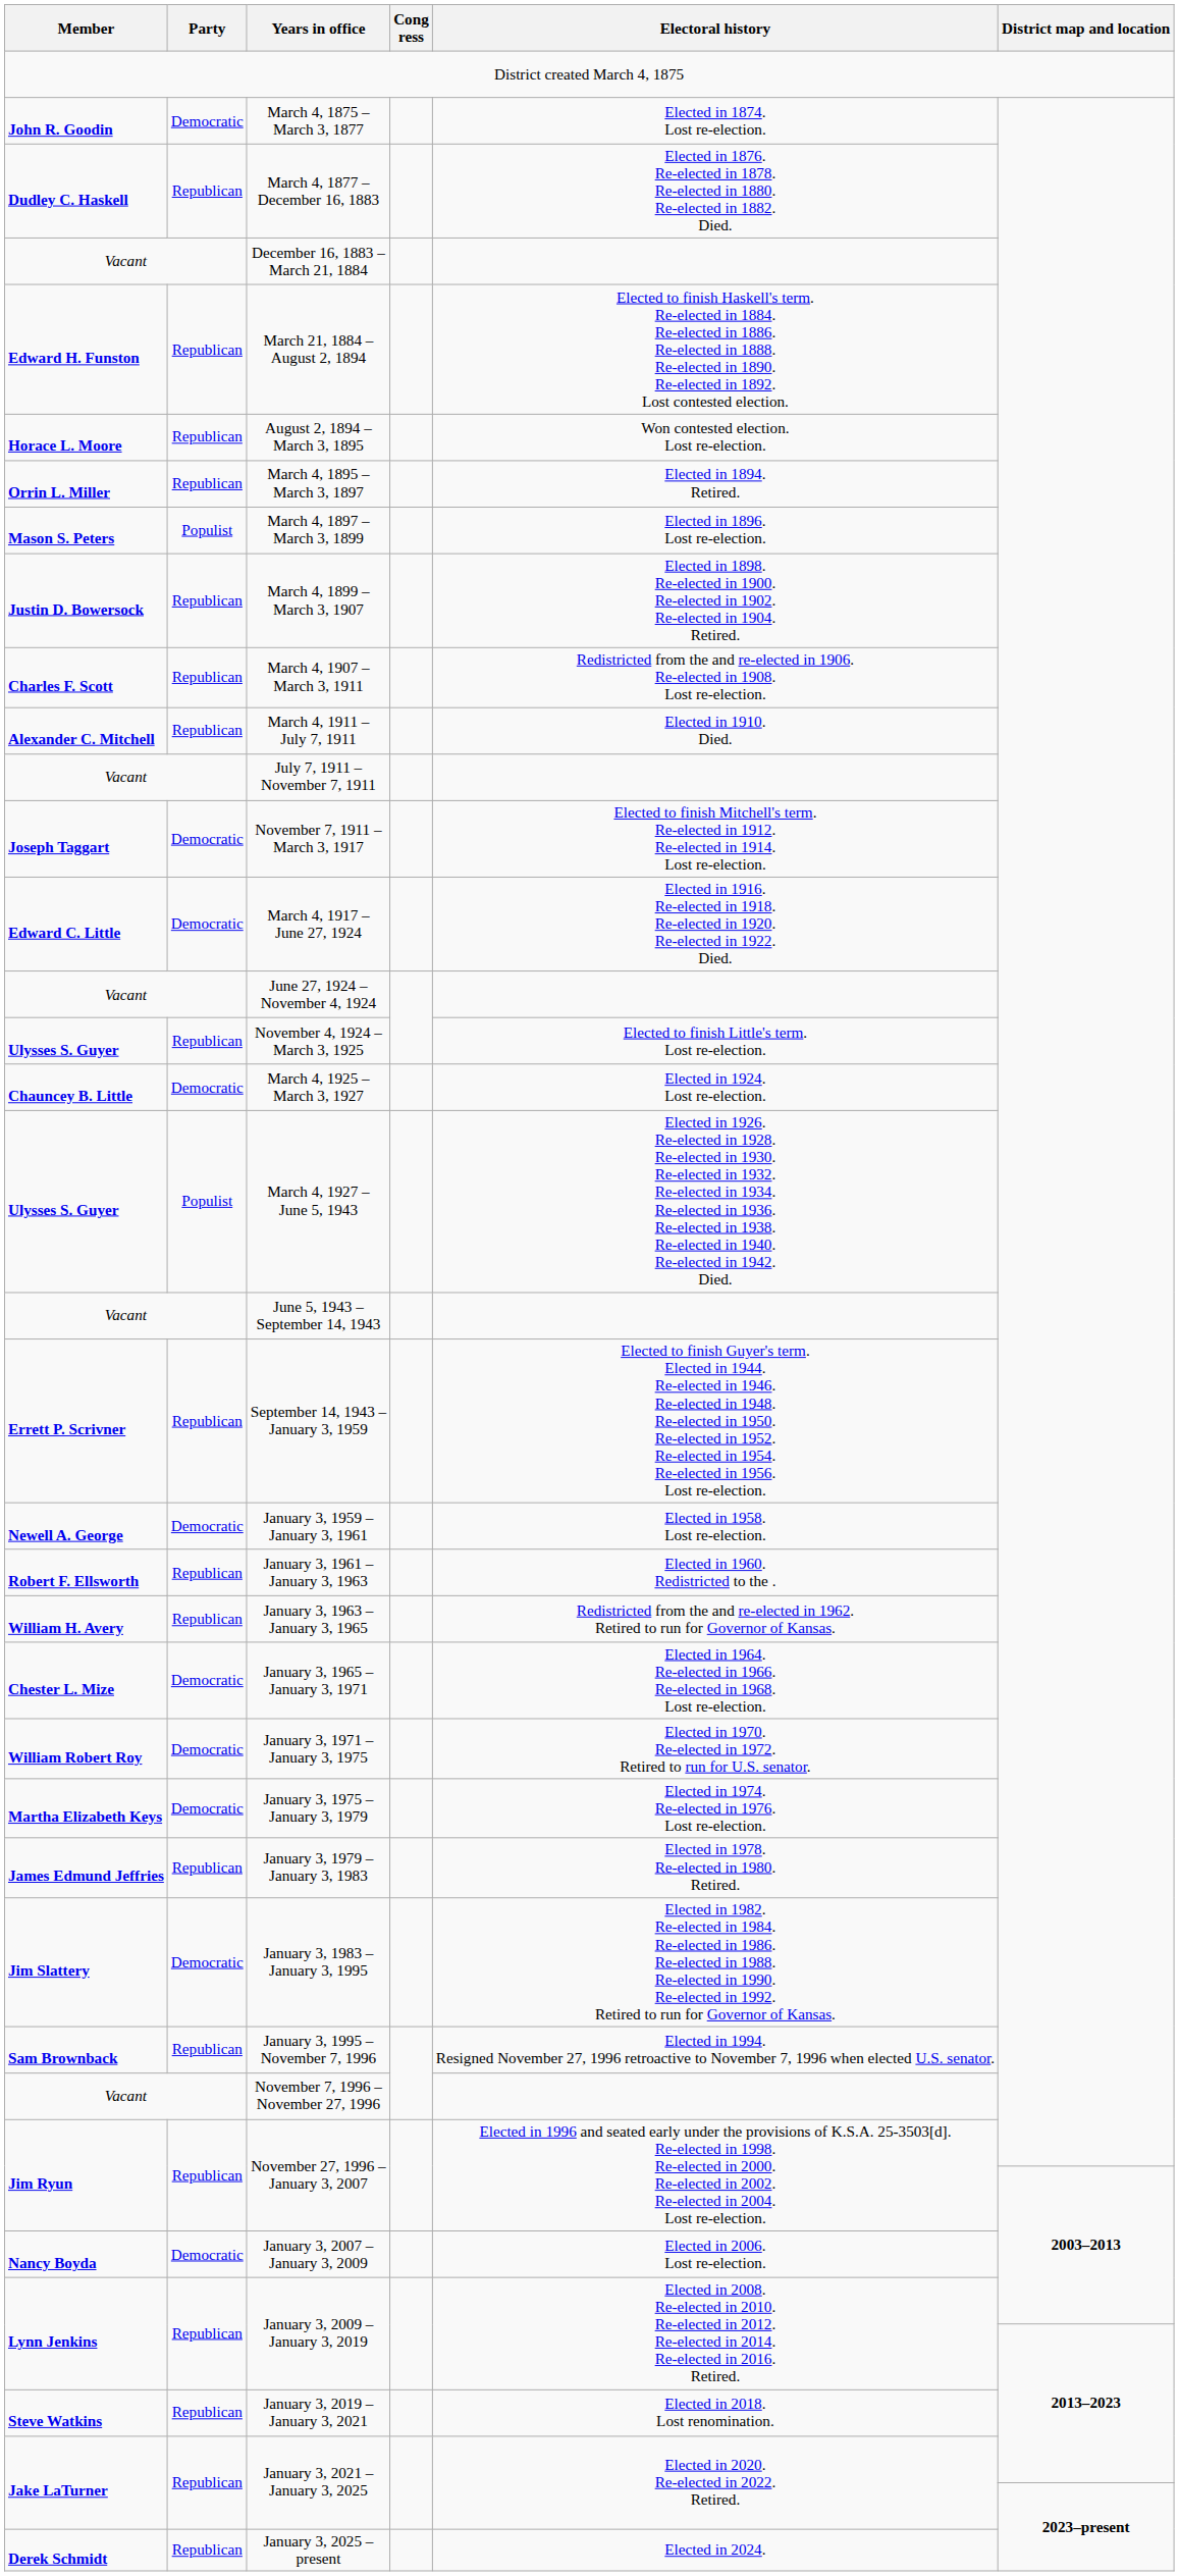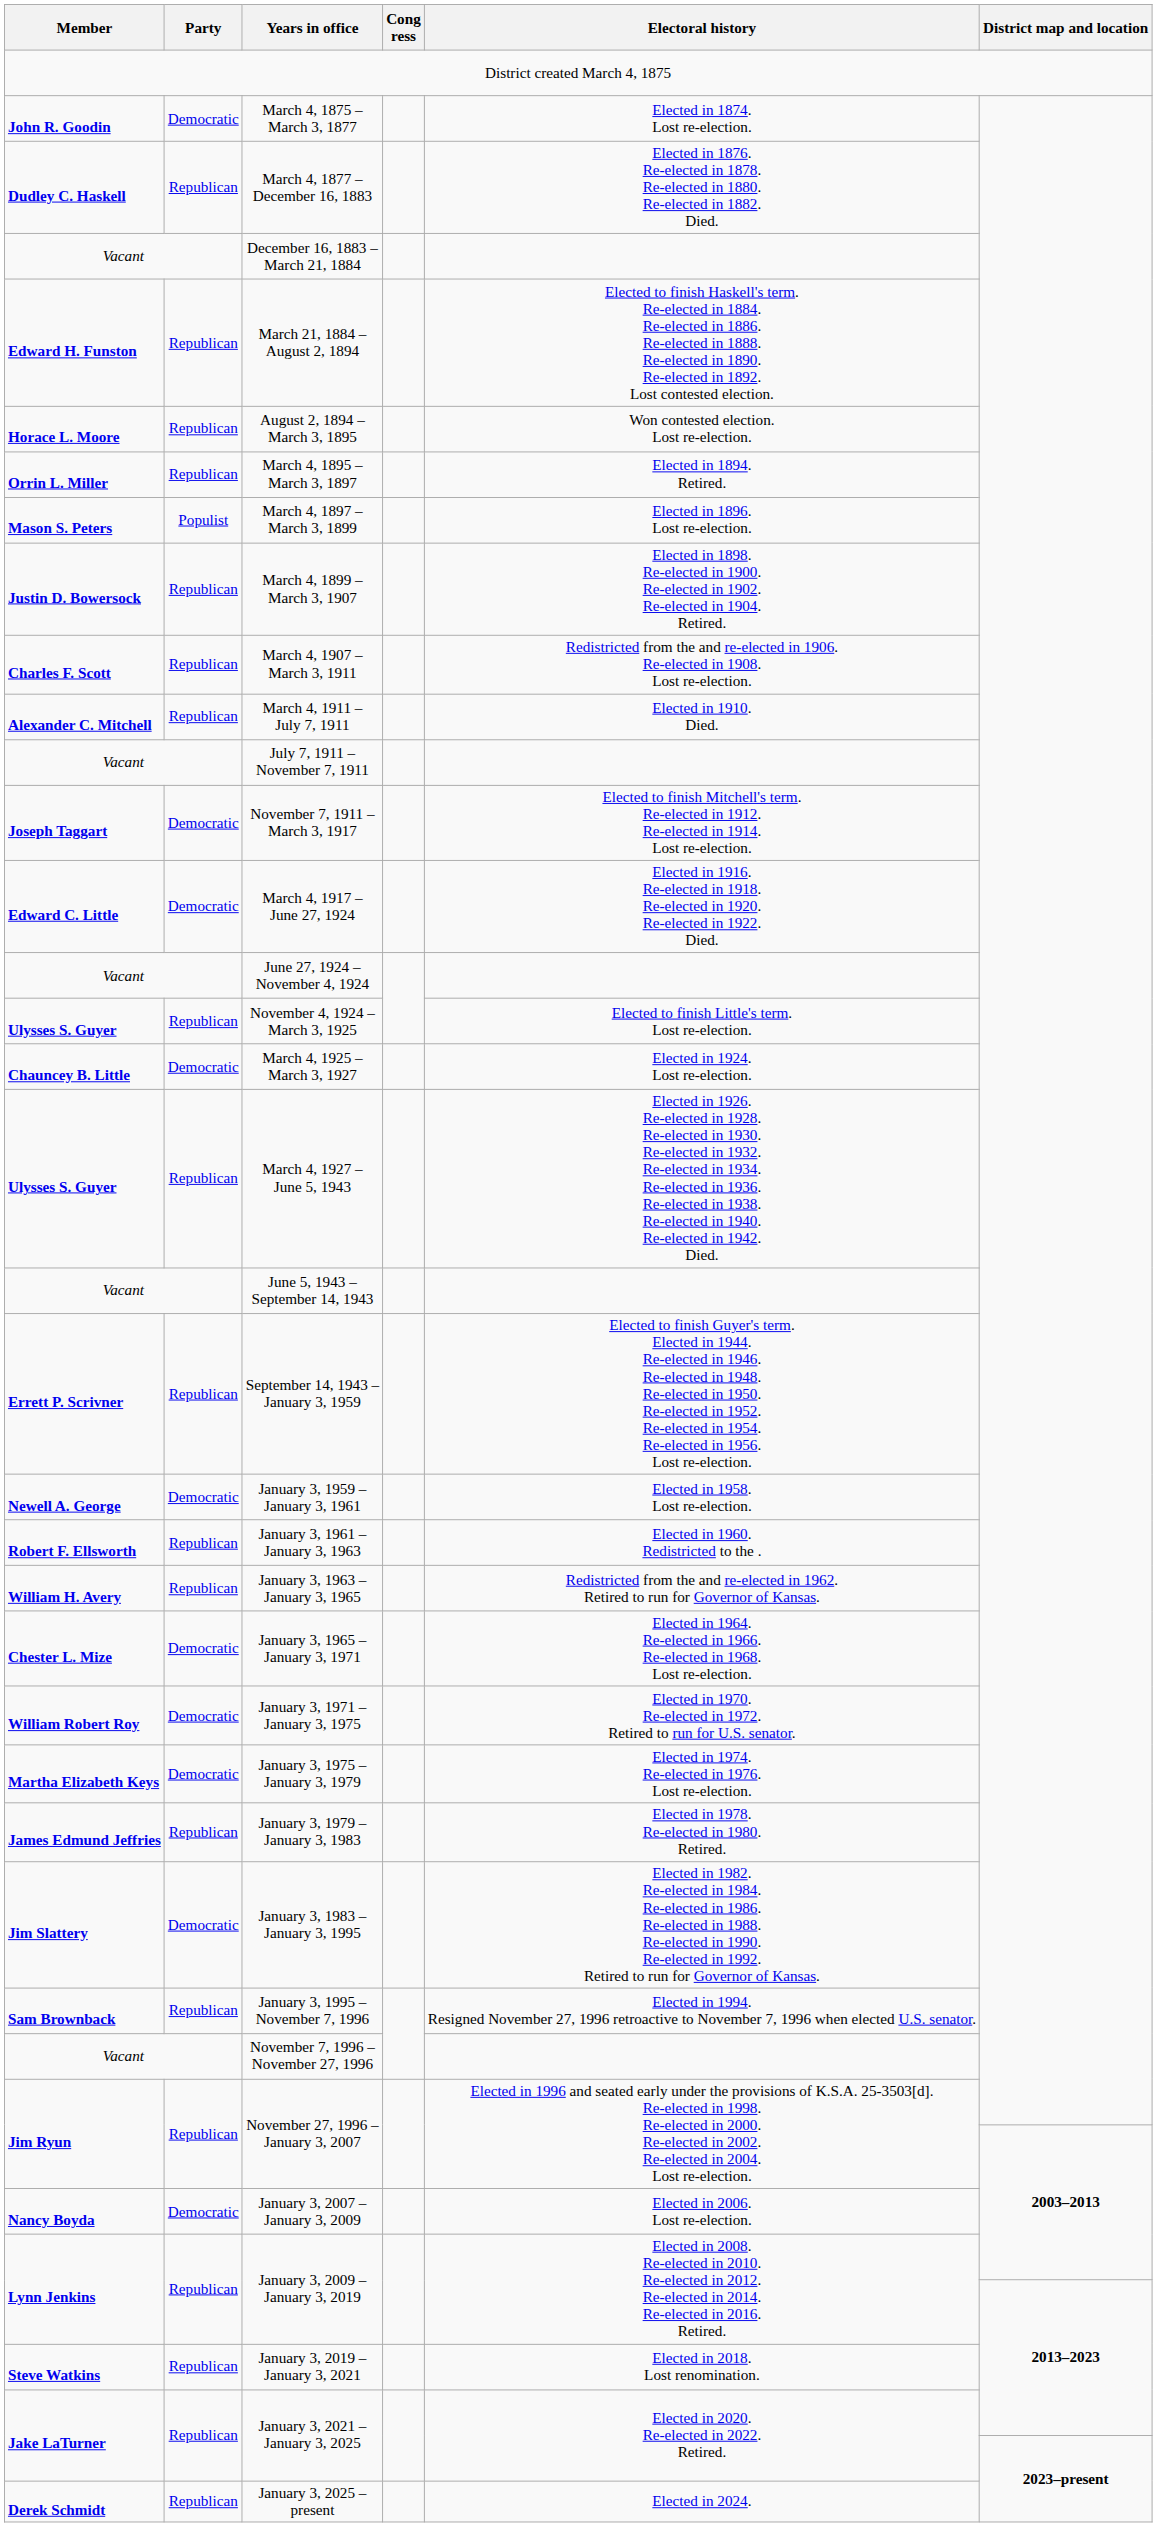March 4, 1927 – June 5, 1943 | Party: Populist -> Republican
